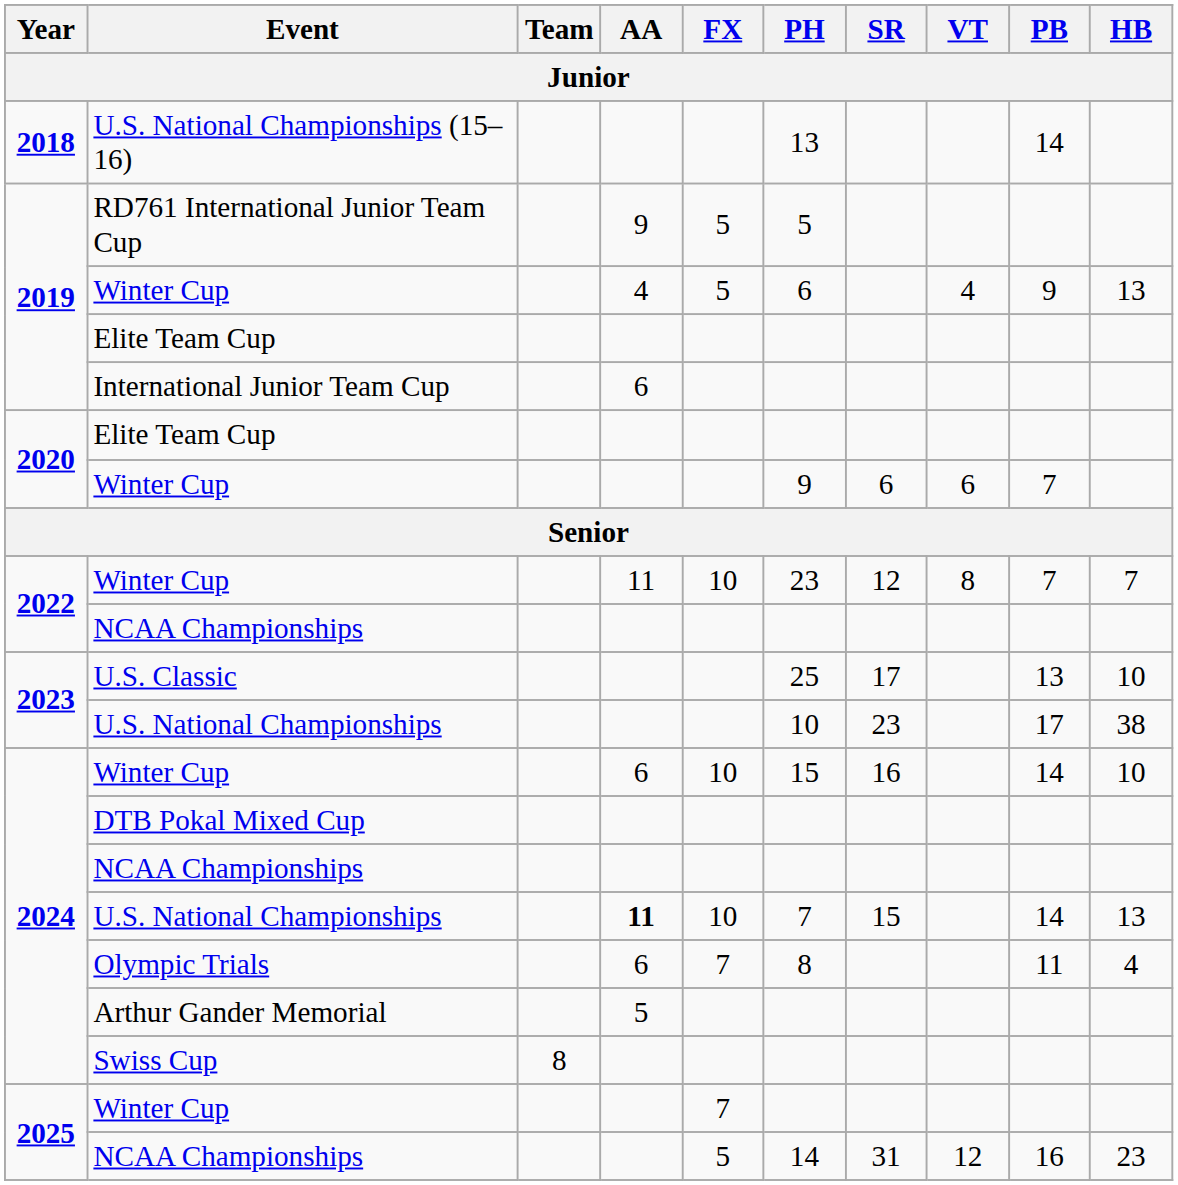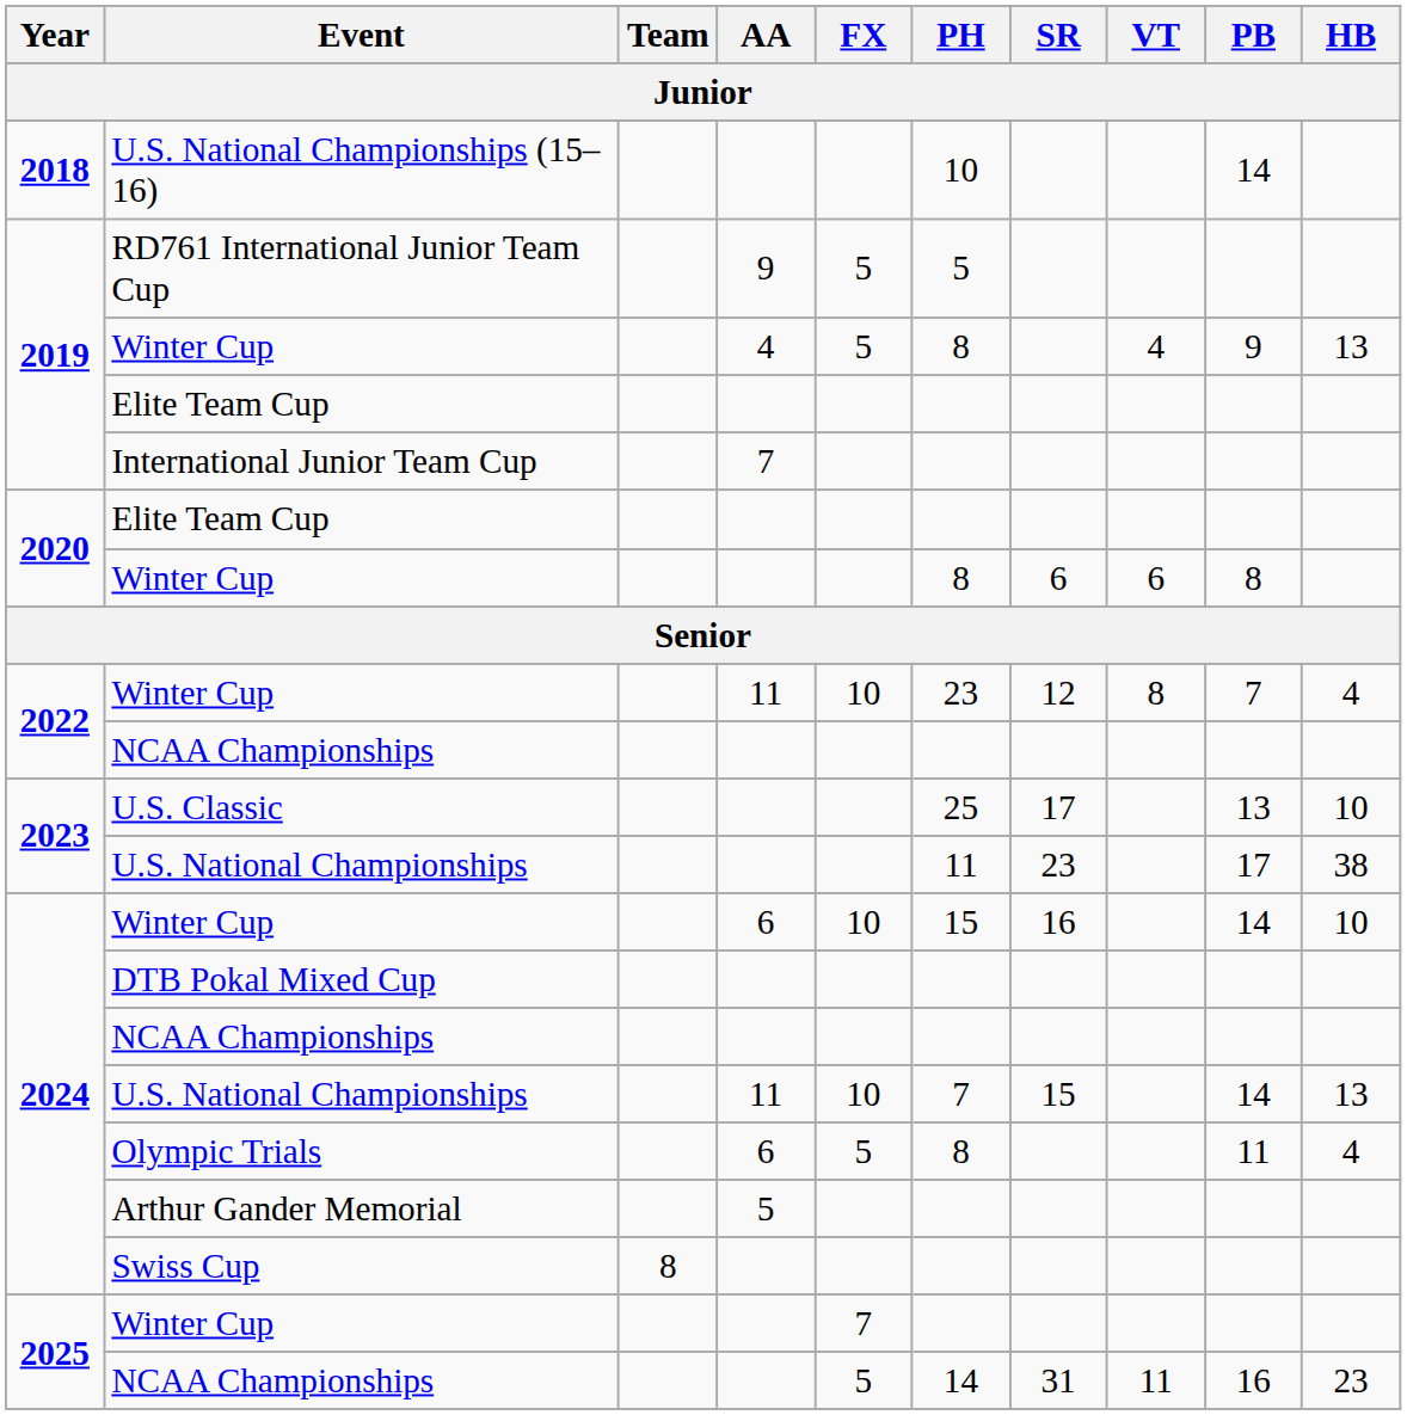U.S. National Championships (15–16) | PH: 13 -> 10
2019 / Winter Cup | PH: 6 -> 8
International Junior Team Cup | AA: 6 -> 7
2020 / Winter Cup | PH: 9 -> 8
2020 / Winter Cup | PB: 7 -> 8
2022 / Winter Cup | HB: 7 -> 4
2023 / U.S. National Championships | PH: 10 -> 11
2024 / U.S. National Championships | AA: bold -> normal
Olympic Trials | FX: 7 -> 5
2025 / NCAA Championships | VT: 12 -> 11
